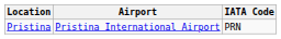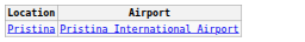- column: IATA Code | PRN
